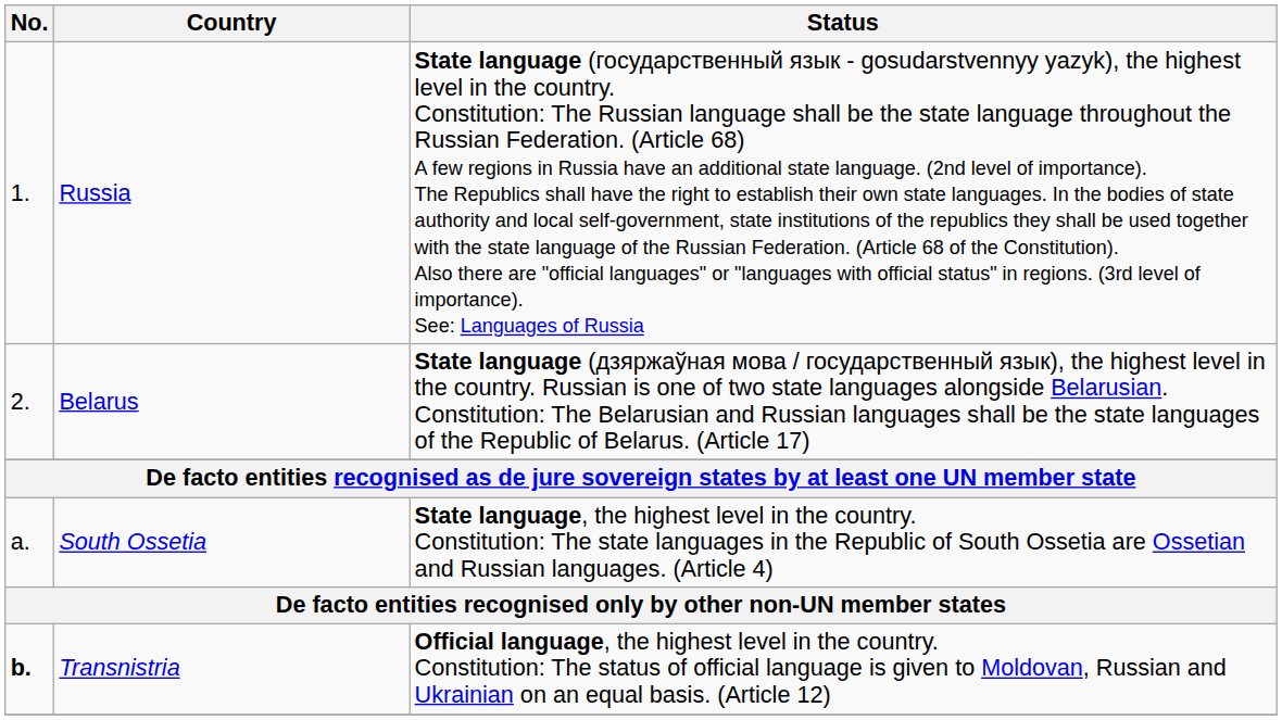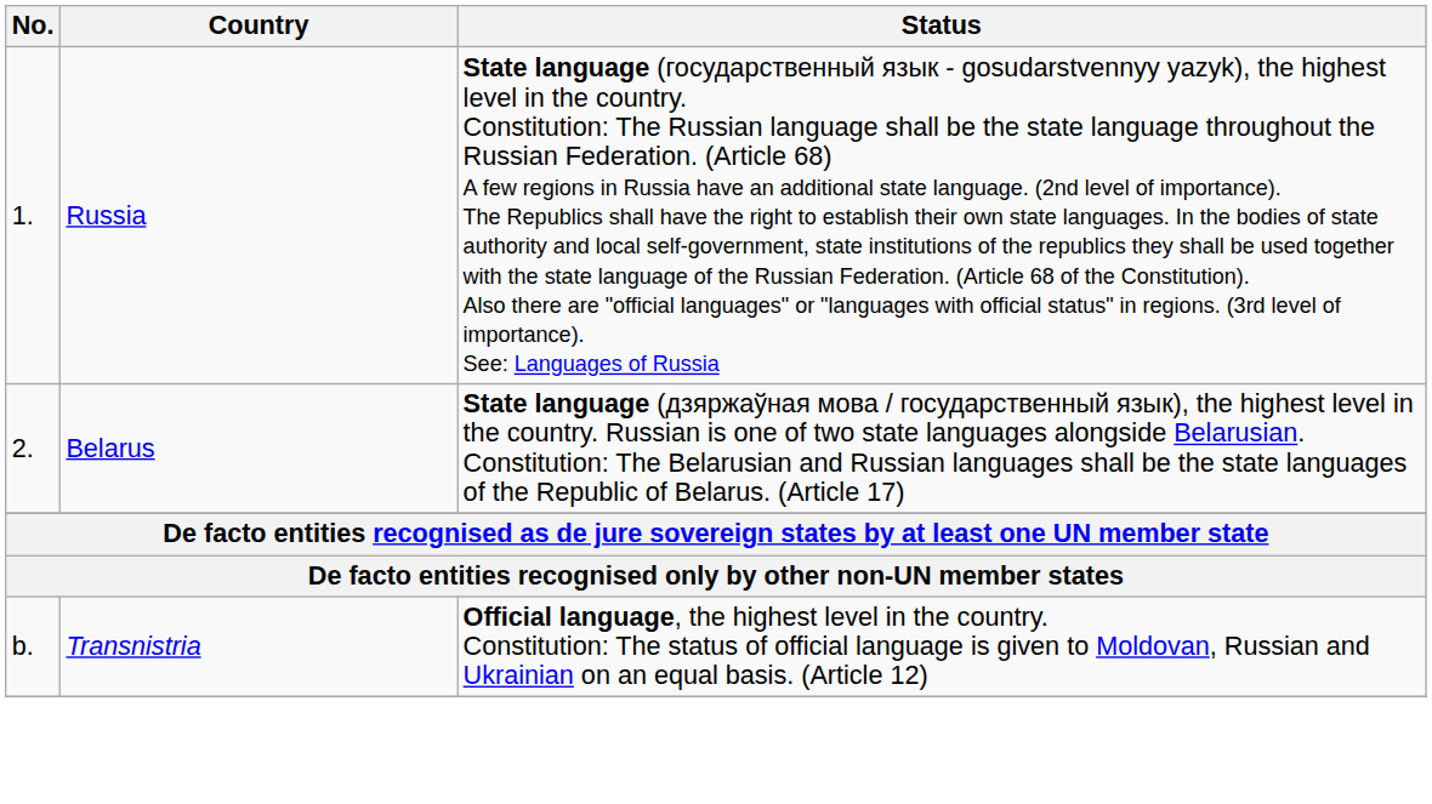- row: a. | South Ossetia | State language, the highest level in the country. Constitution: The state languages in the Republic of South Ossetia are Ossetian and Russian languages. (Article 4)
Transnistria | No.: bold -> normal
